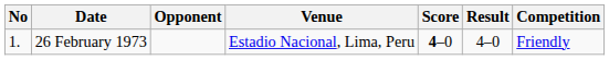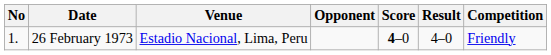columns swapped: Venue <-> Opponent
